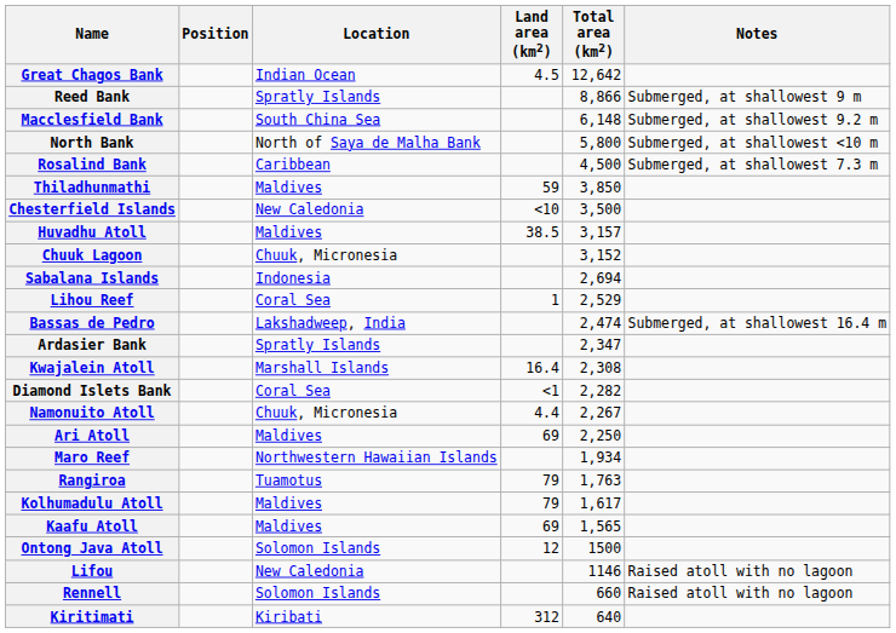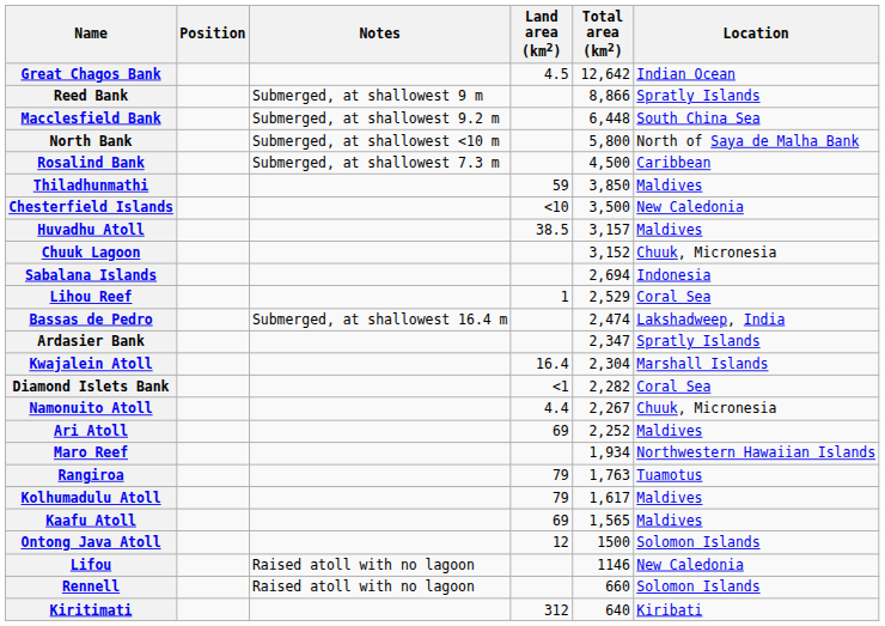columns swapped: Location <-> Notes
Macclesfield Bank | Total area (km2): 6,148 -> 6,448
Kwajalein Atoll | Total area (km2): 2,308 -> 2,304
Ari Atoll | Total area (km2): 2,250 -> 2,252
